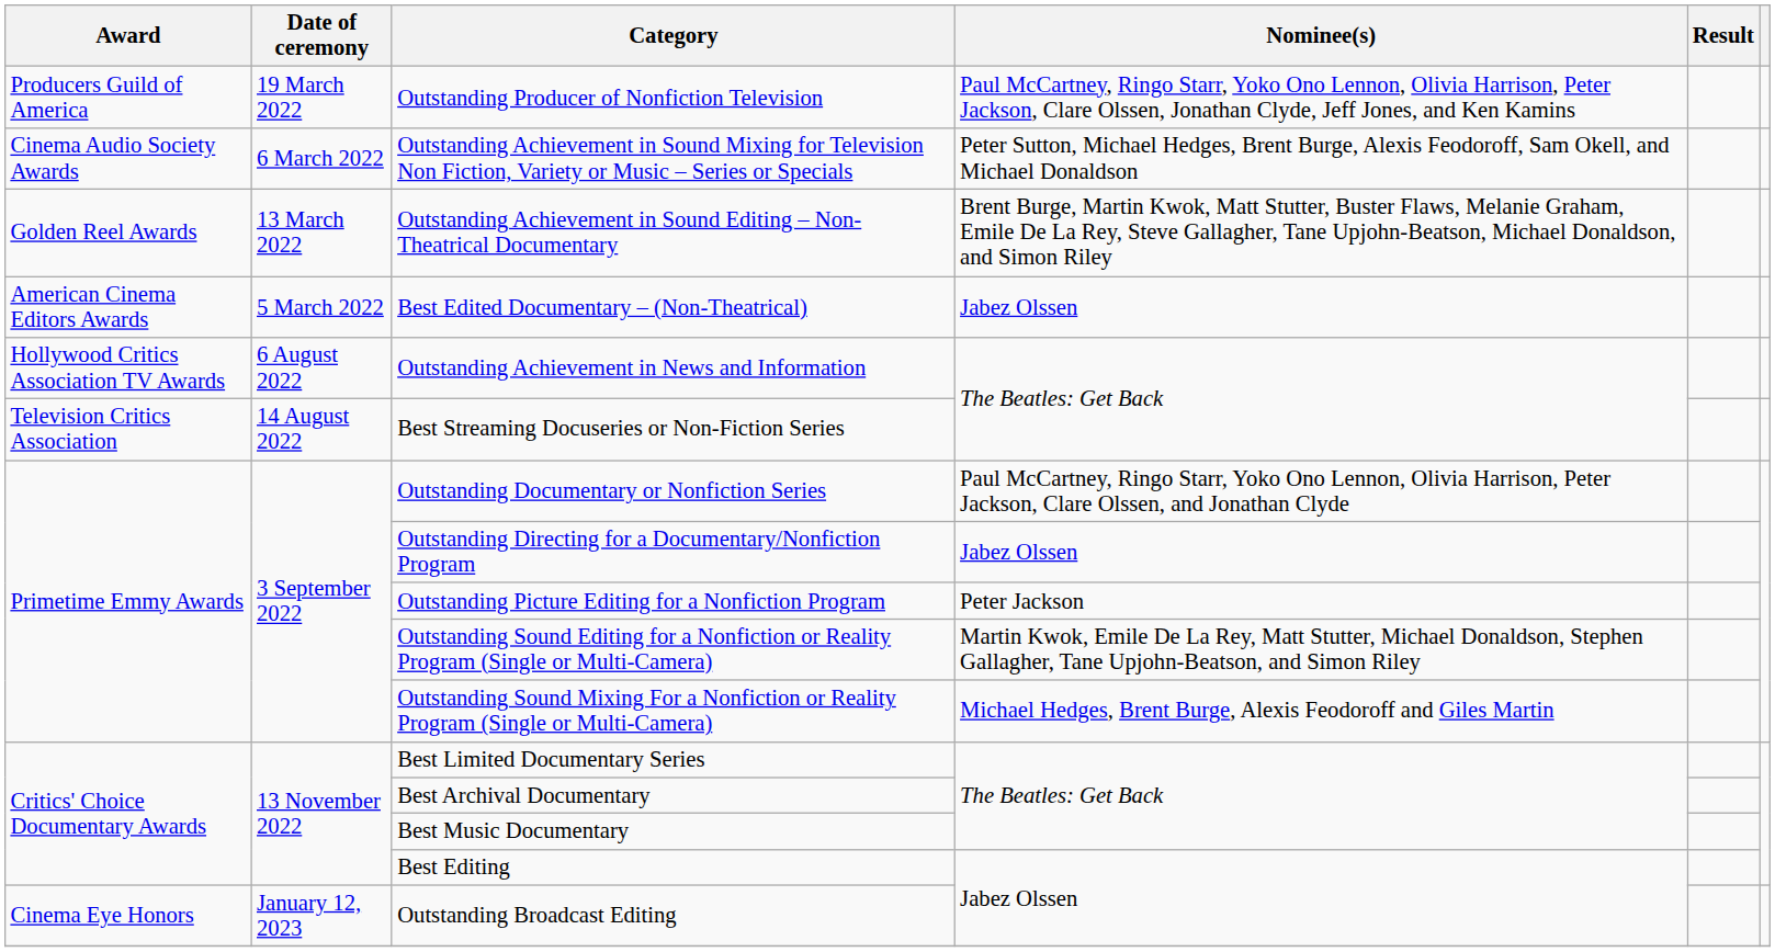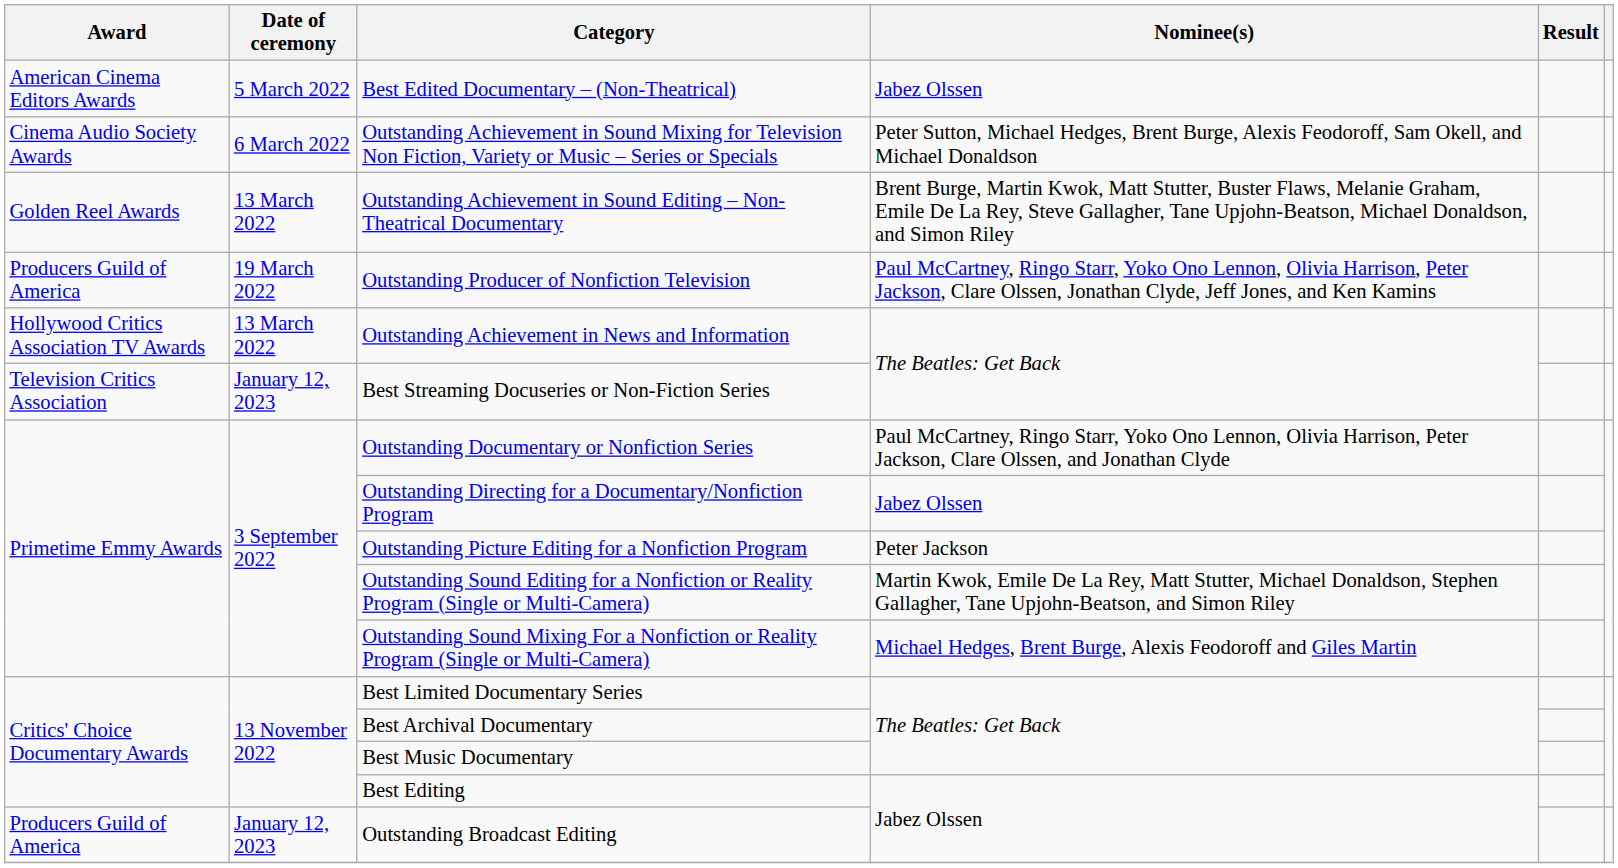rows swapped: Best Edited Documentary – (Non-Theatrical) <-> Outstanding Producer of Nonfiction Television
Outstanding Achievement in News and Information | Date of ceremony: 6 August 2022 -> 13 March 2022
Best Streaming Docuseries or Non-Fiction Series | Date of ceremony: 14 August 2022 -> January 12, 2023
Outstanding Broadcast Editing | Award: Cinema Eye Honors -> Producers Guild of America
